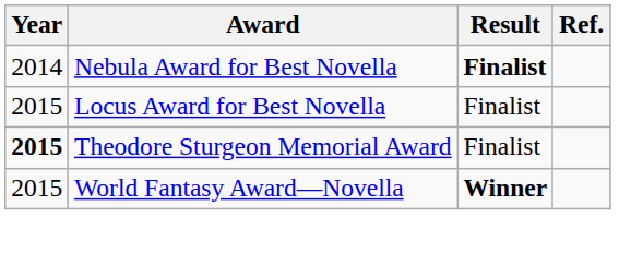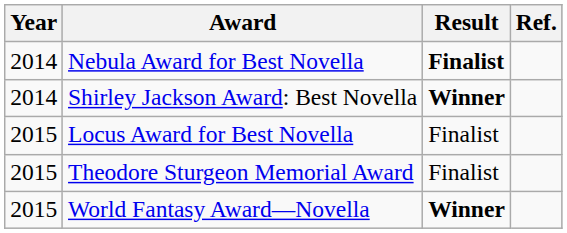+ row: 2014 | Shirley Jackson Award: Best Novella | Winner
Theodore Sturgeon Memorial Award | Year: bold -> normal
